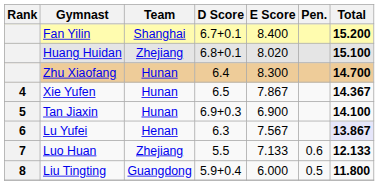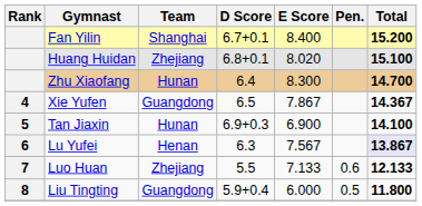Xie Yufen | Team: Hunan -> Guangdong
